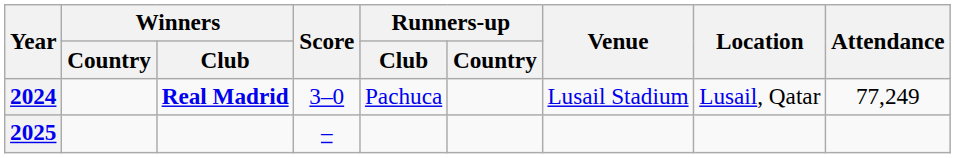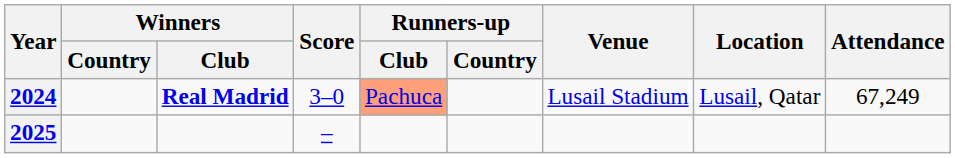2024 | Runners-up / Club: no background -> lightsalmon background
2024 | Attendance: 77,249 -> 67,249
